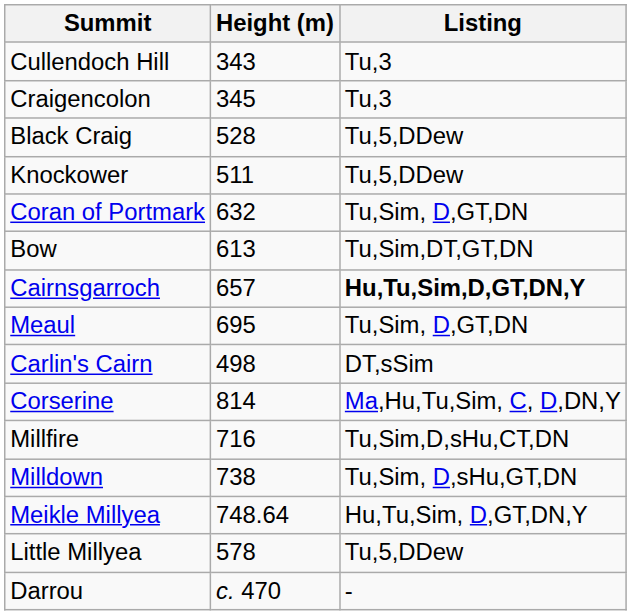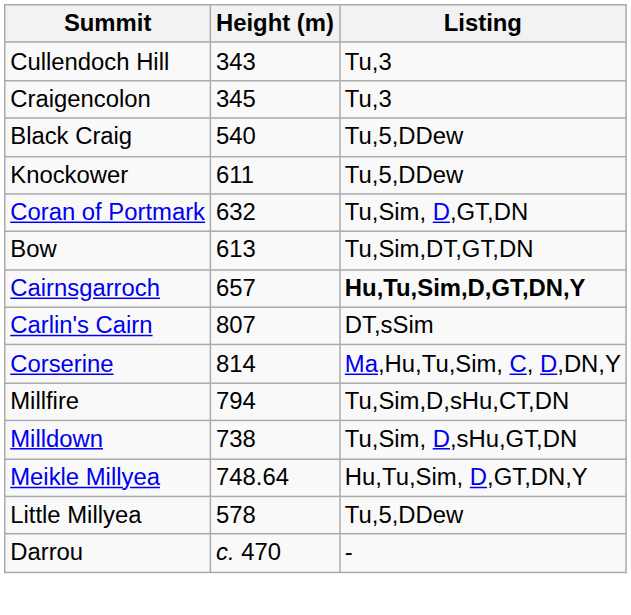Black Craig | Height (m): 528 -> 540
Knockower | Height (m): 511 -> 611
- row: Meaul | 695 | Tu,Sim, D,GT,DN
Carlin's Cairn | Height (m): 498 -> 807
Millfire | Height (m): 716 -> 794
